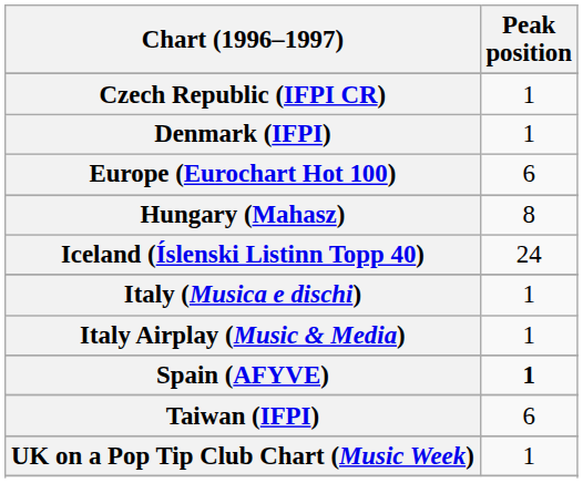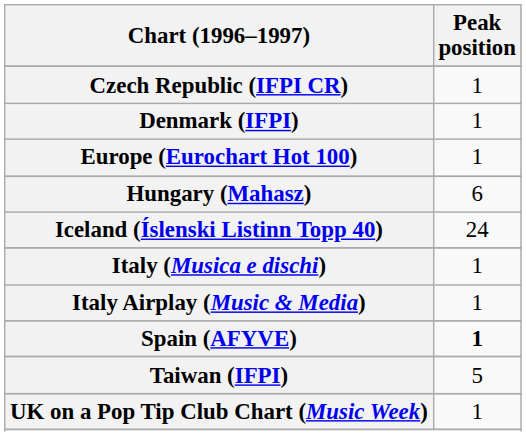Europe (Eurochart Hot 100) | Peak position: 6 -> 1
Hungary (Mahasz) | Peak position: 8 -> 6
Taiwan (IFPI) | Peak position: 6 -> 5
